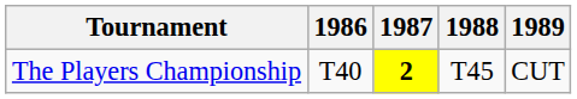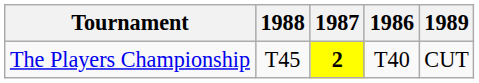columns swapped: 1986 <-> 1988
